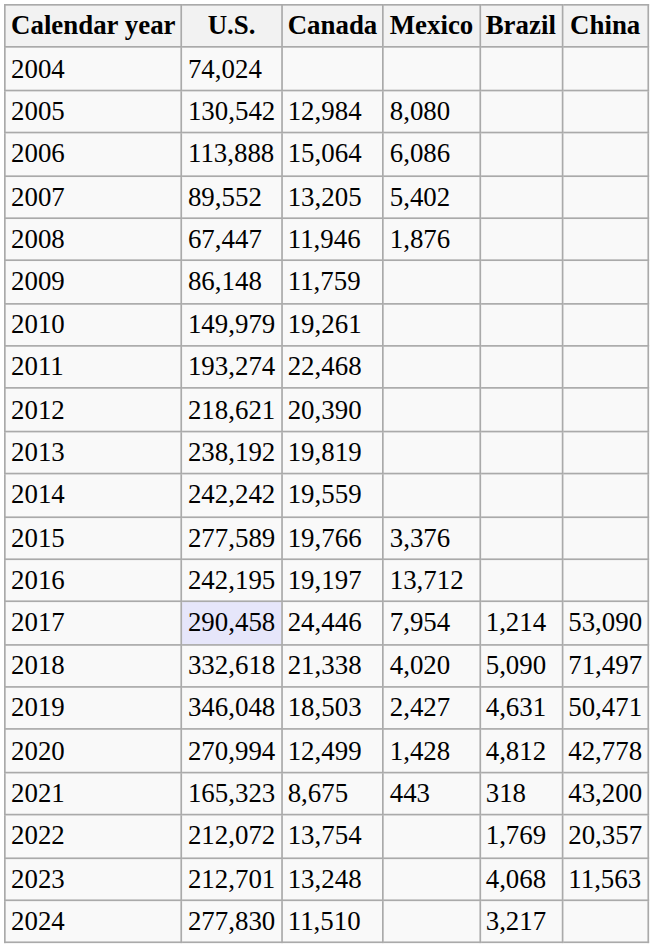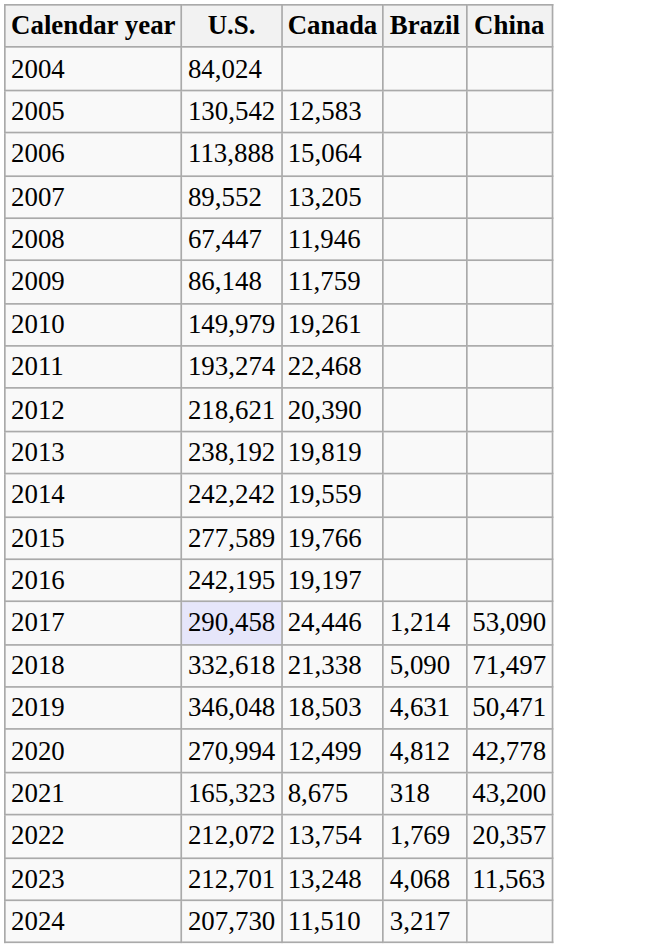- column: Mexico | 8,080 | 6,086 | 5,402 | 1,876 | 3,376 | 13,712 | 7,954 | 4,020 | 2,427 | 1,428 | 443
2004 | U.S.: 74,024 -> 84,024
2005 | Canada: 12,984 -> 12,583
2024 | U.S.: 277,830 -> 207,730
